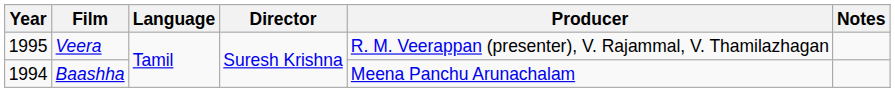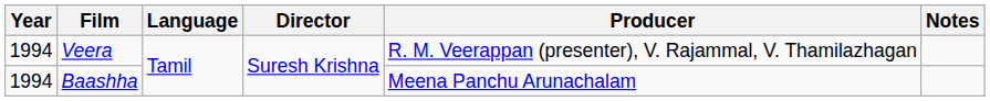Veera | Year: 1995 -> 1994
